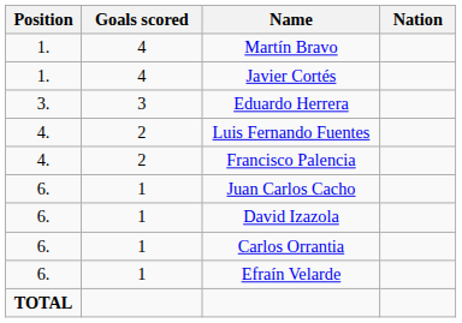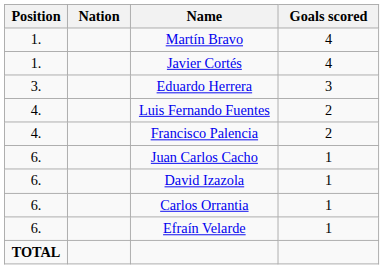columns swapped: Nation <-> Goals scored
